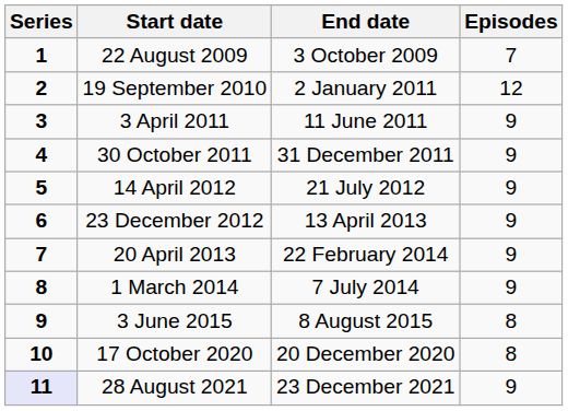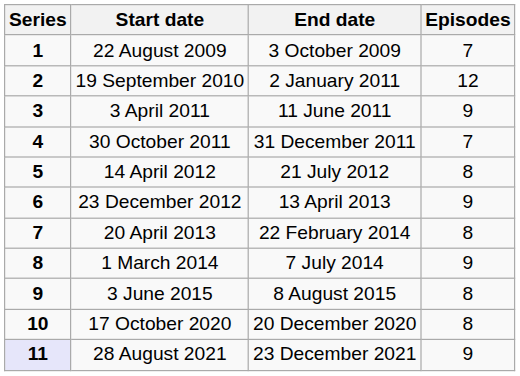30 October 2011 | Episodes: 9 -> 7
14 April 2012 | Episodes: 9 -> 8
20 April 2013 | Episodes: 9 -> 8
